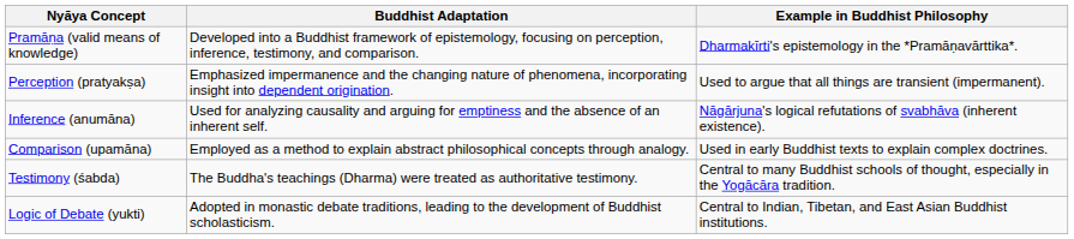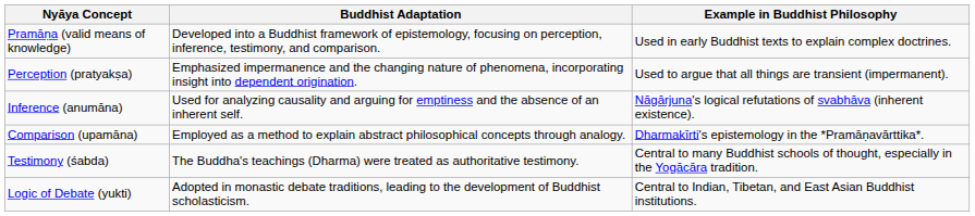Pramāṇa (valid means of knowledge) | Example in Buddhist Philosophy: Dharmakīrti's epistemology in the *Pramāṇavārttika*. -> Used in early Buddhist texts to explain complex doctrines.
Comparison (upamāna) | Example in Buddhist Philosophy: Used in early Buddhist texts to explain complex doctrines. -> Dharmakīrti's epistemology in the *Pramāṇavārttika*.
